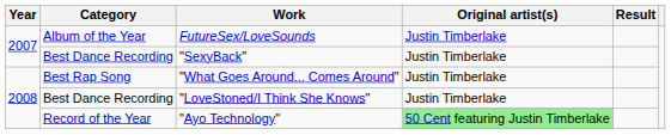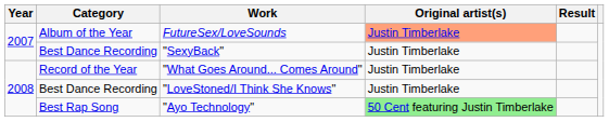FutureSex/LoveSounds | Original artist(s): no background -> lightsalmon background
"What Goes Around... Comes Around" | Category: Best Rap Song -> Record of the Year
"Ayo Technology" | Category: Record of the Year -> Best Rap Song
